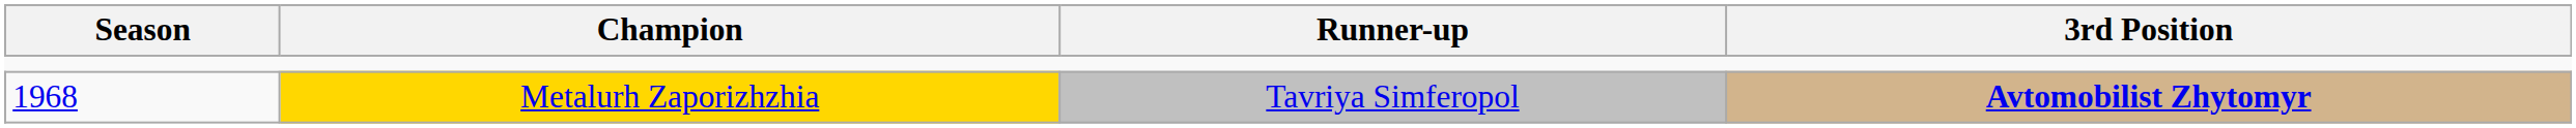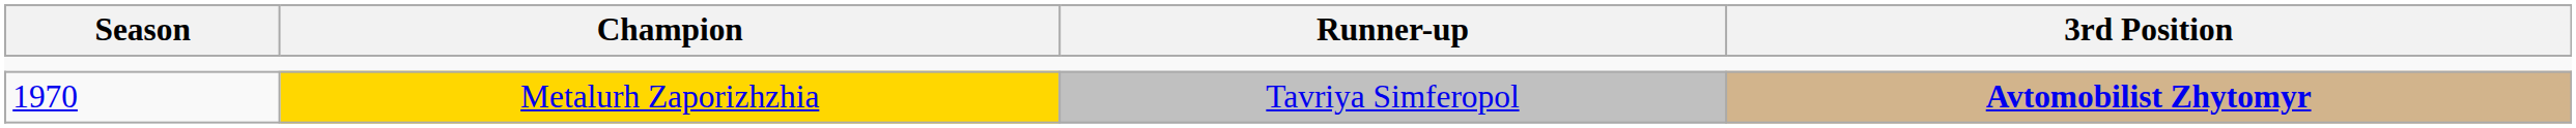Metalurh Zaporizhzhia | Season: 1968 -> 1970
